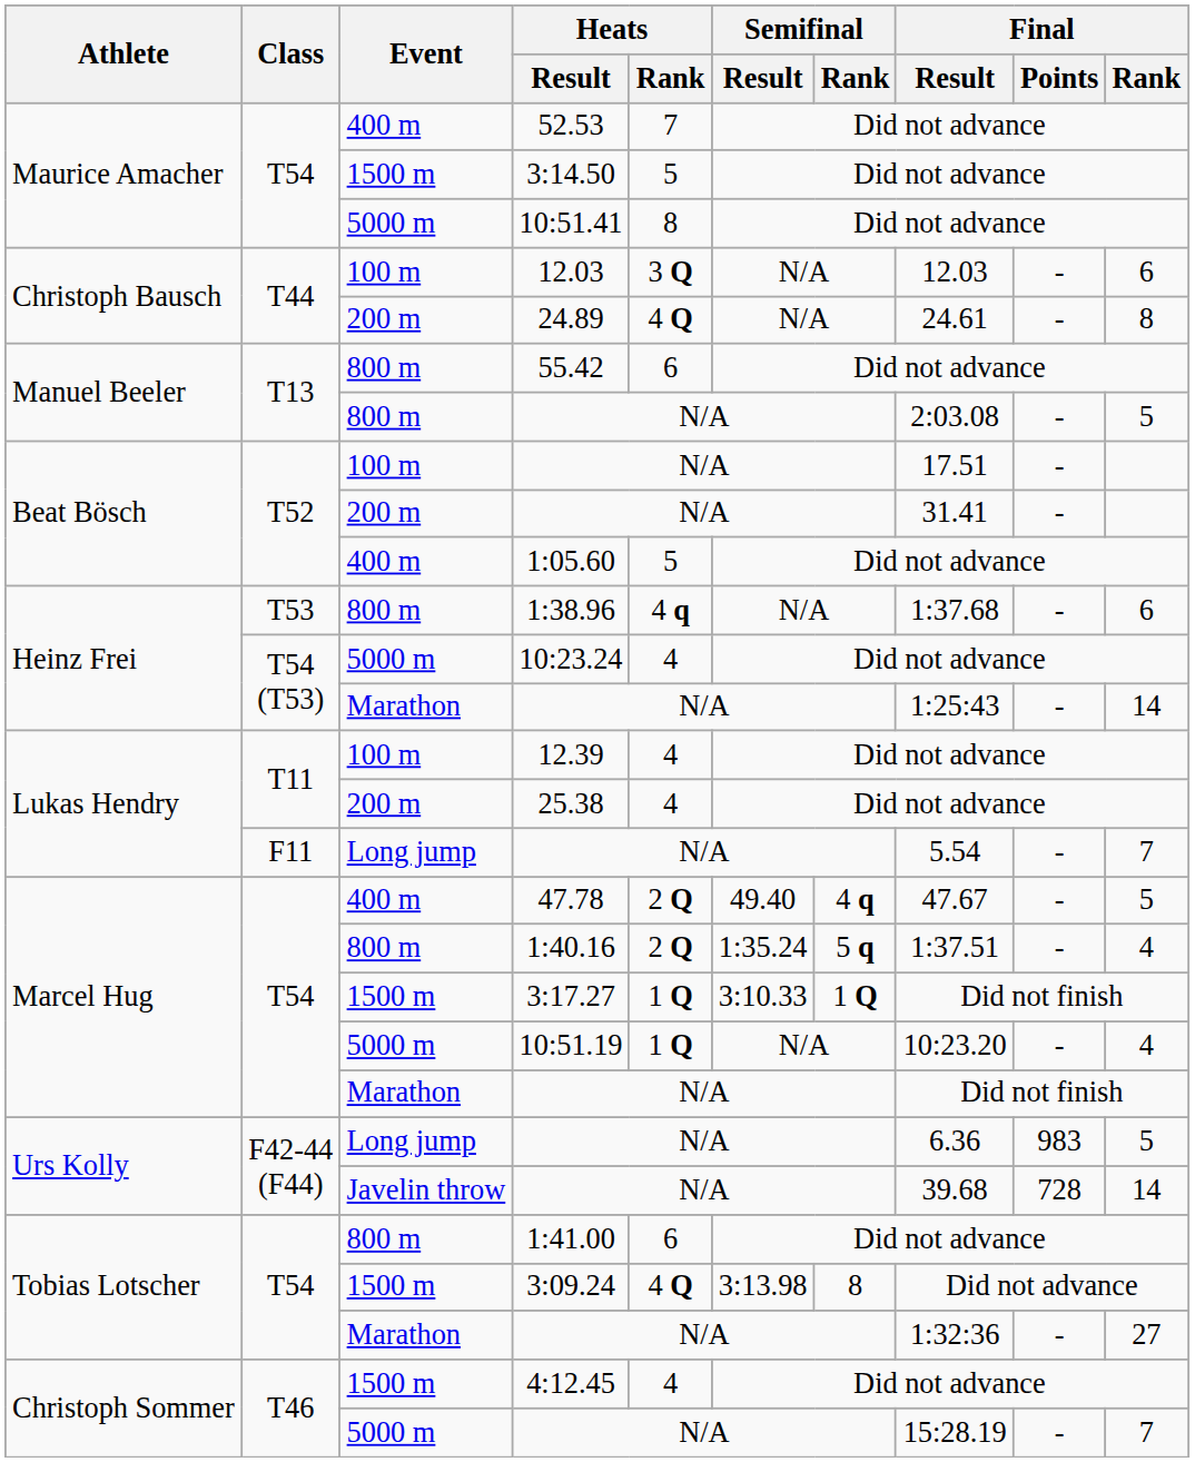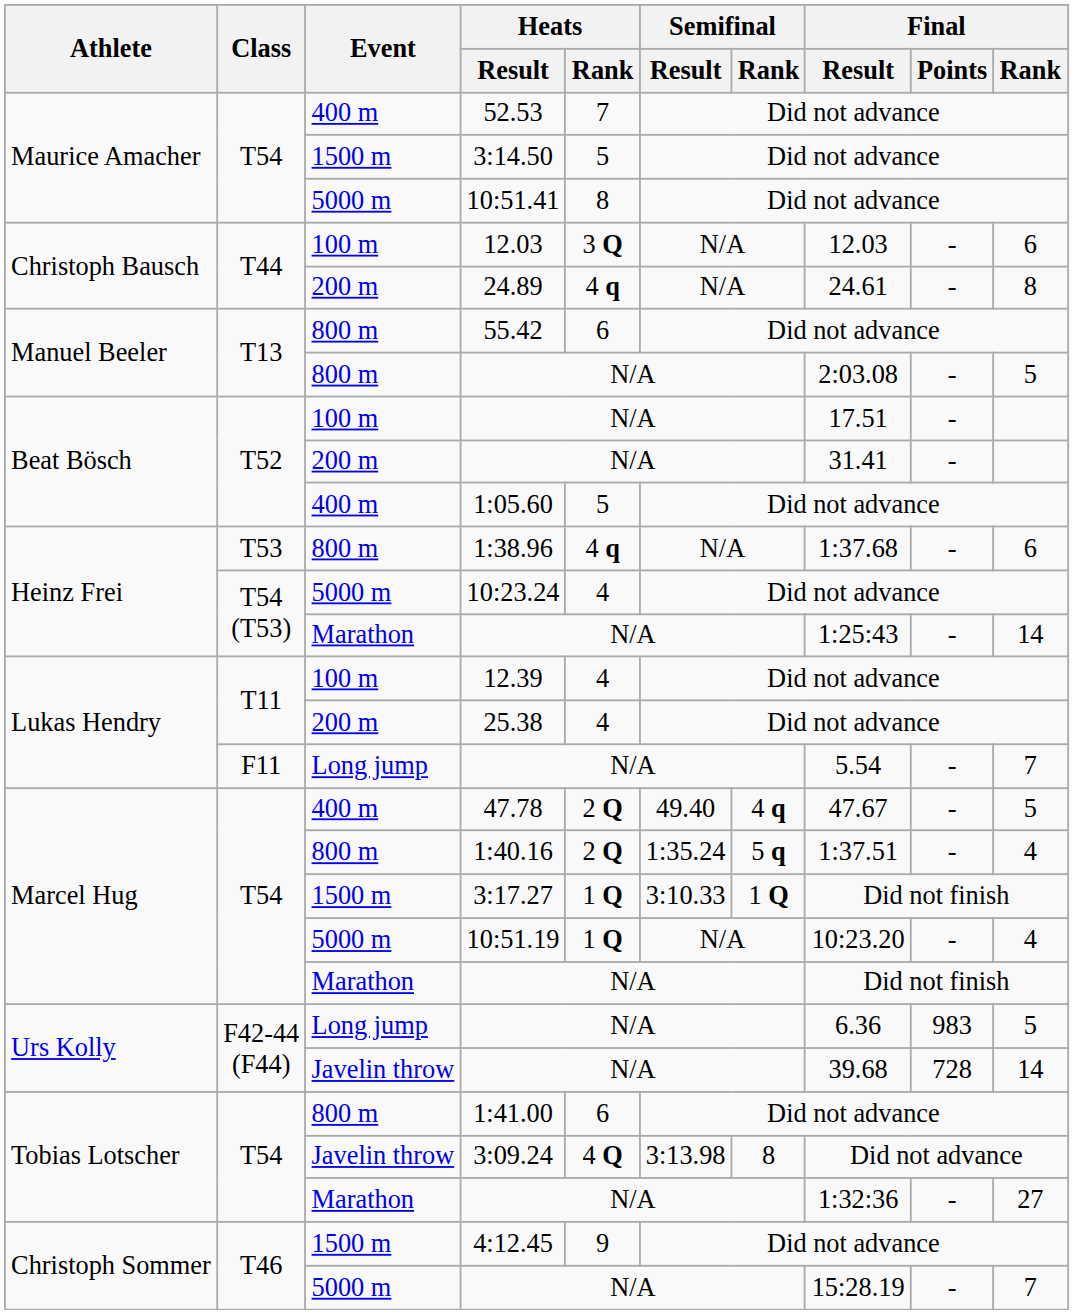24.89 | Heats / Rank: 4 Q -> 4 q
3:09.24 | Event: 1500 m -> Javelin throw
4:12.45 | Heats / Rank: 4 -> 9
